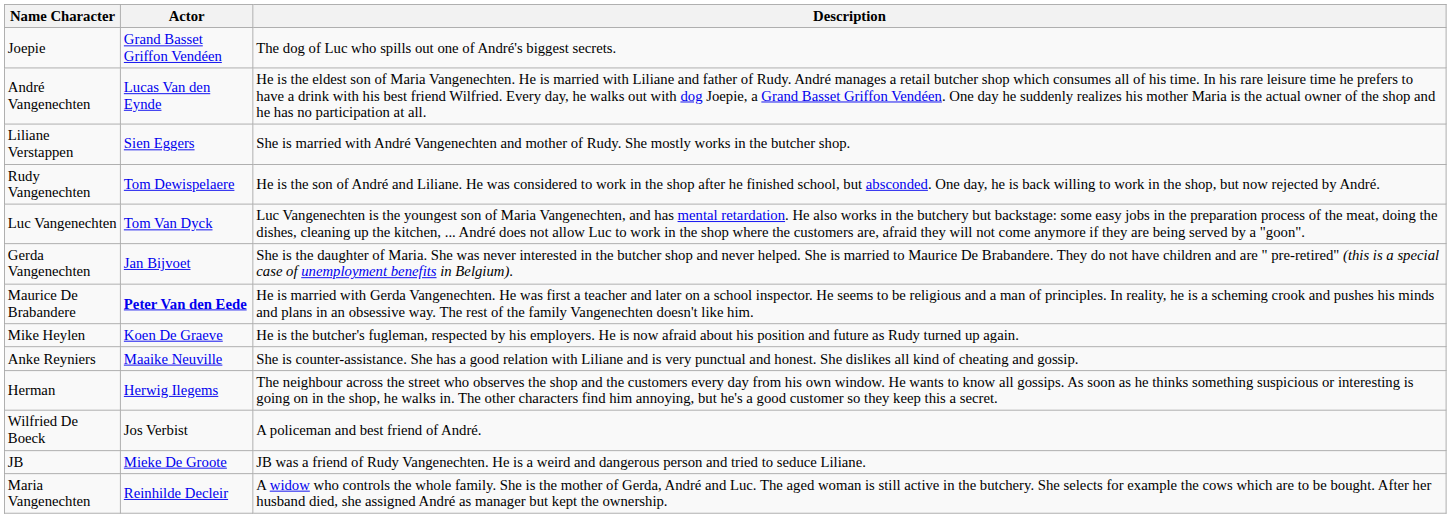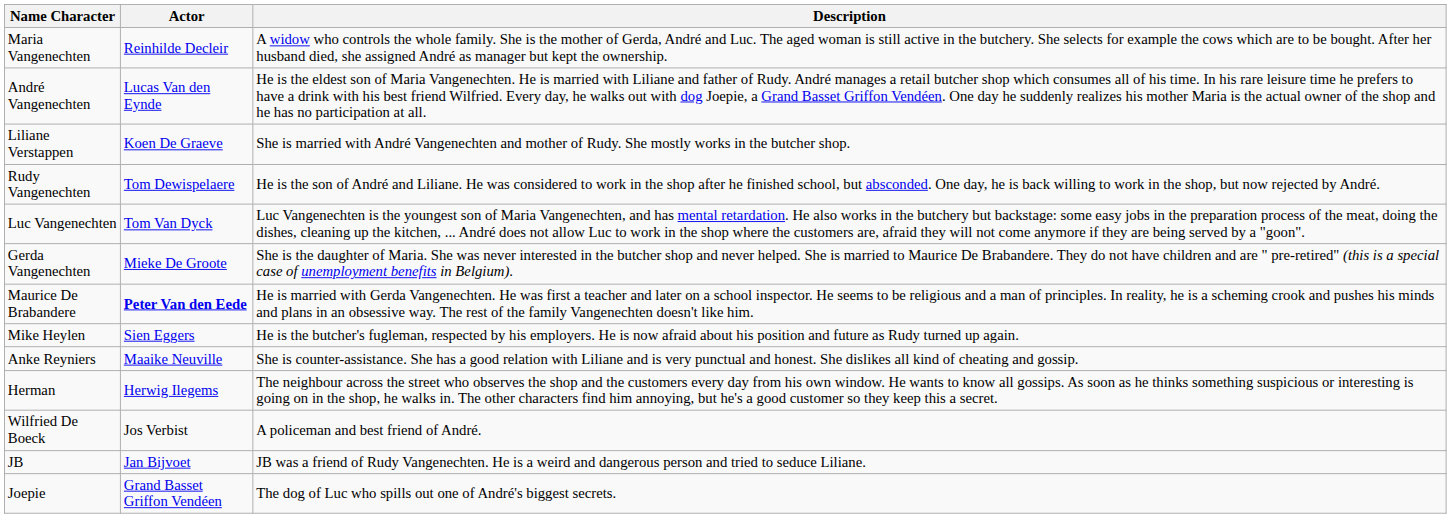rows swapped: Maria Vangenechten <-> Joepie
Liliane Verstappen | Actor: Sien Eggers -> Koen De Graeve
Gerda Vangenechten | Actor: Jan Bijvoet -> Mieke De Groote
Mike Heylen | Actor: Koen De Graeve -> Sien Eggers
JB | Actor: Mieke De Groote -> Jan Bijvoet
